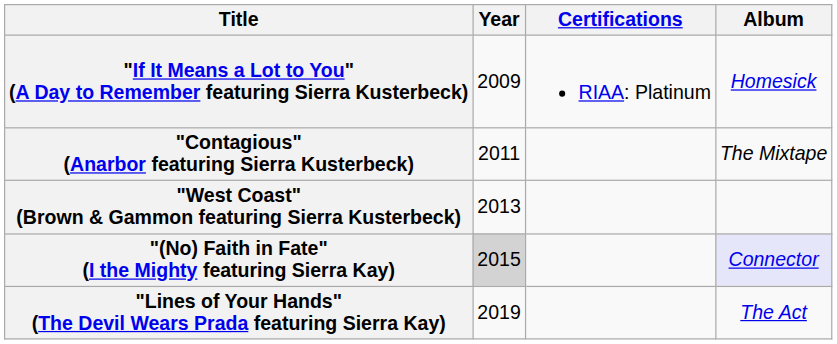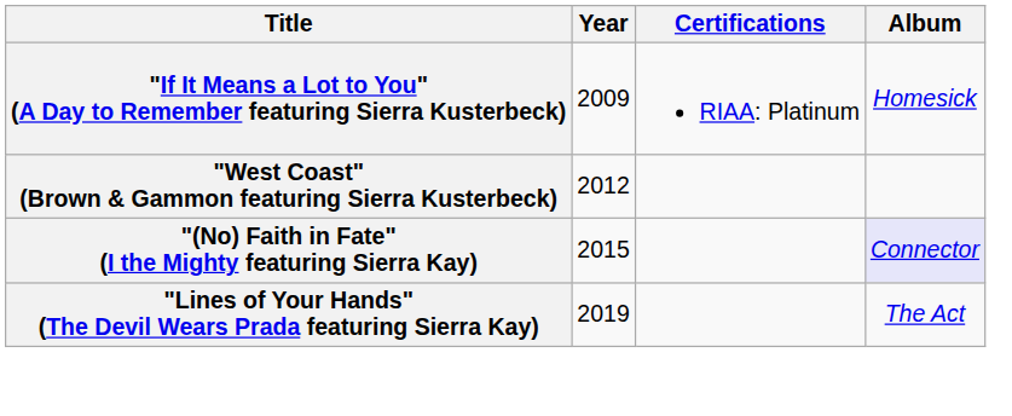- row: "Contagious" (Anarbor featuring Sierra Kusterbeck) | 2011 | The Mixtape
"West Coast" (Brown & Gammon featuring Sierra Kusterbeck) | Year: 2013 -> 2012
"(No) Faith in Fate" (I the Mighty featuring Sierra Kay) | Year: lightgrey background -> no background
